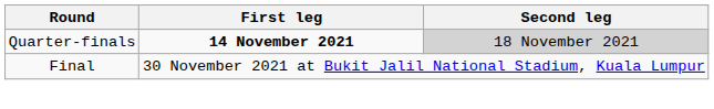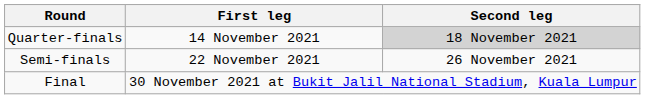Quarter-finals | First leg: bold -> normal
+ row: Semi-finals | 22 November 2021 | 26 November 2021
